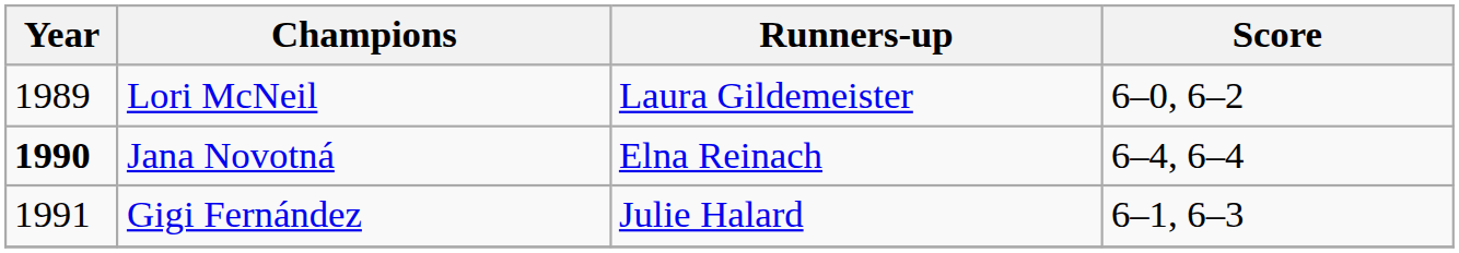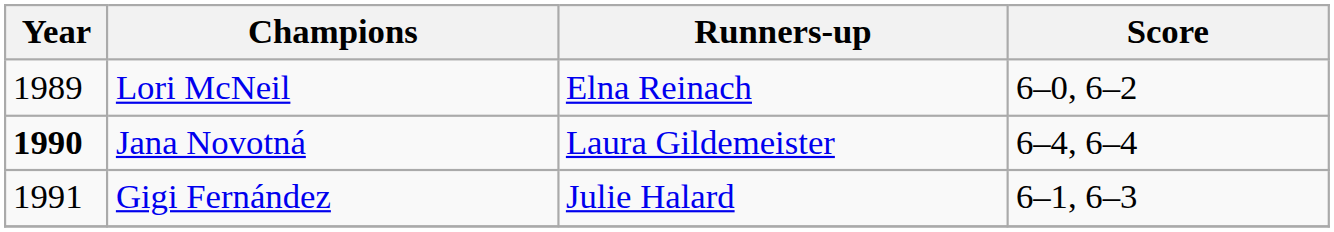Lori McNeil | Runners-up: Laura Gildemeister -> Elna Reinach
Jana Novotná | Runners-up: Elna Reinach -> Laura Gildemeister
